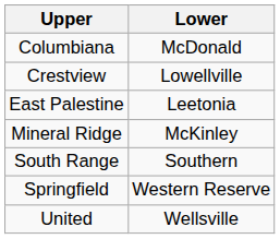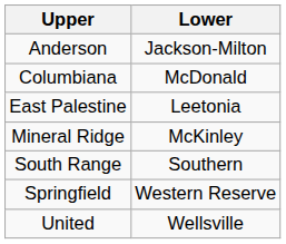+ row: Anderson | Jackson-Milton
- row: Crestview | Lowellville
